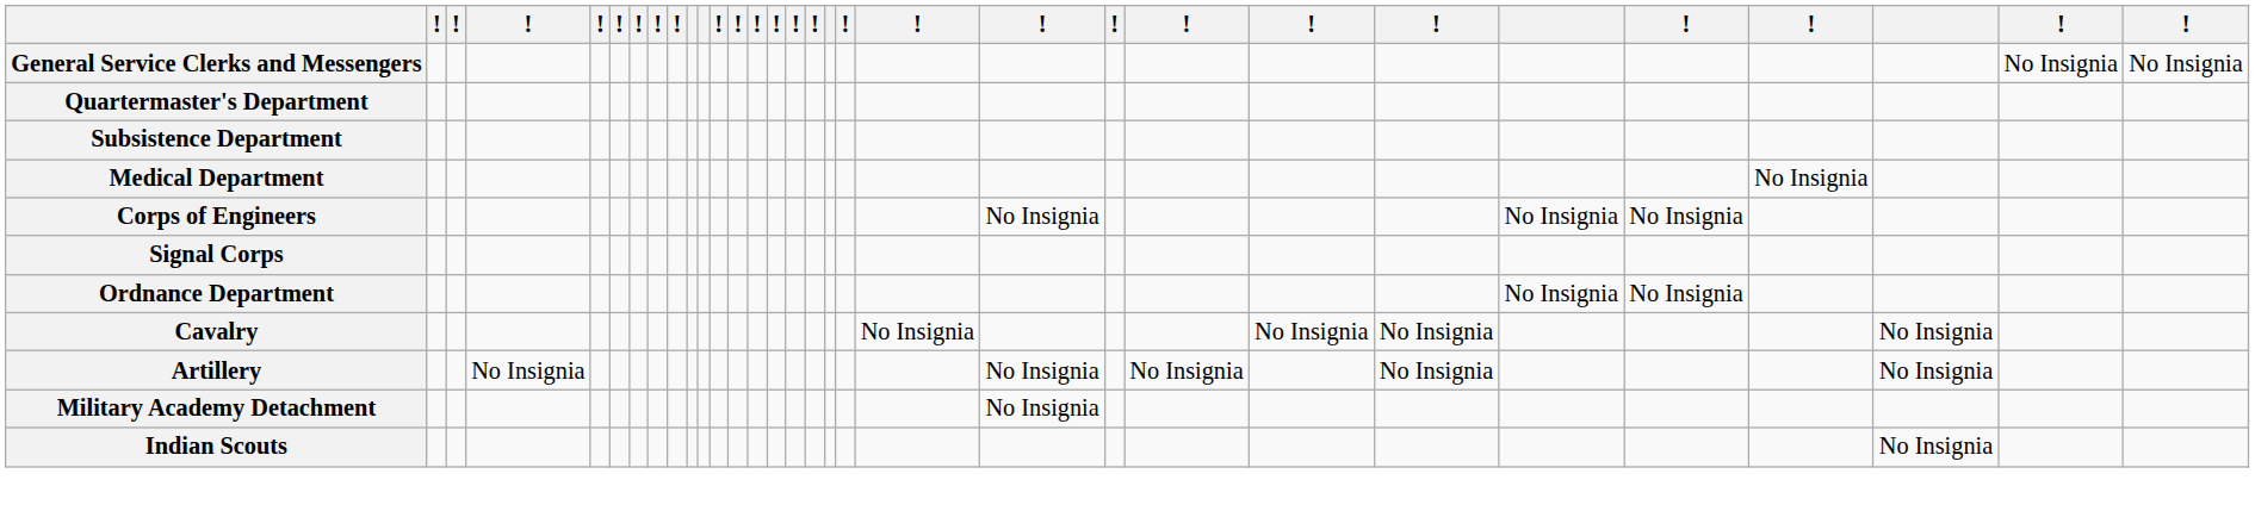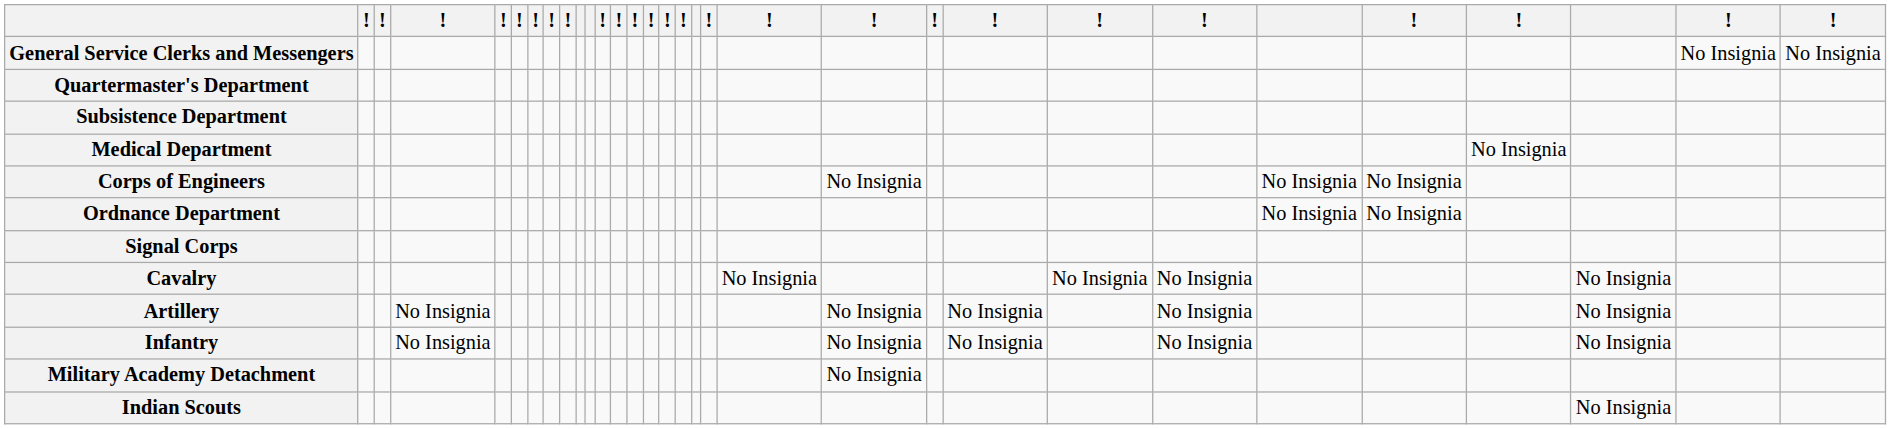rows swapped: Ordnance Department <-> Signal Corps
+ row: Infantry | No Insignia | No Insignia | No Insignia | No Insignia | No Insignia
